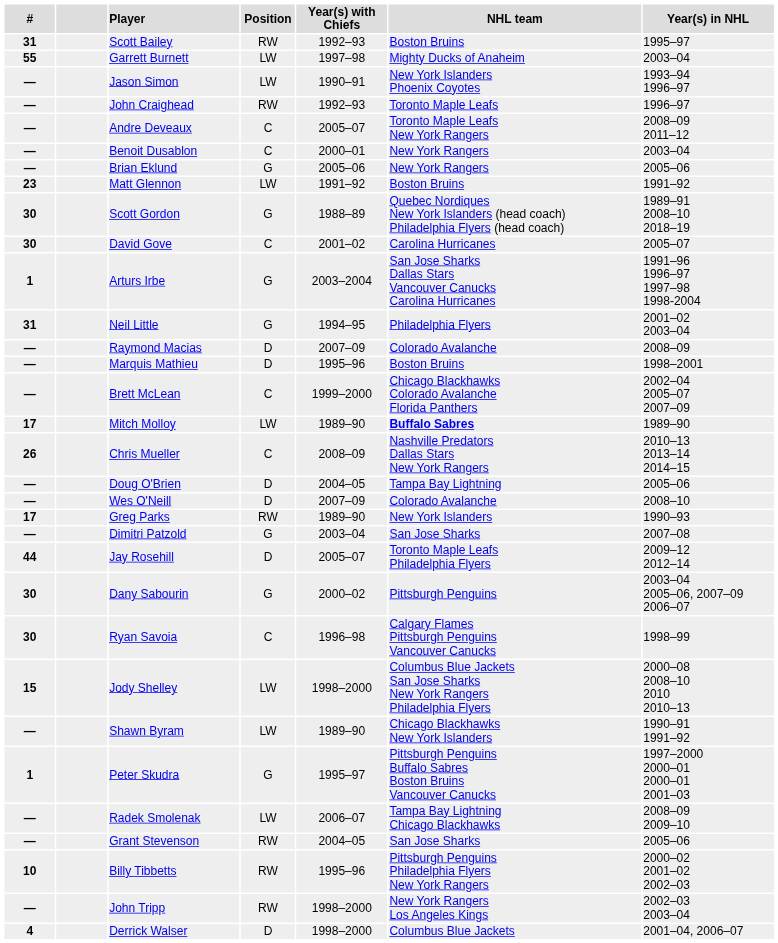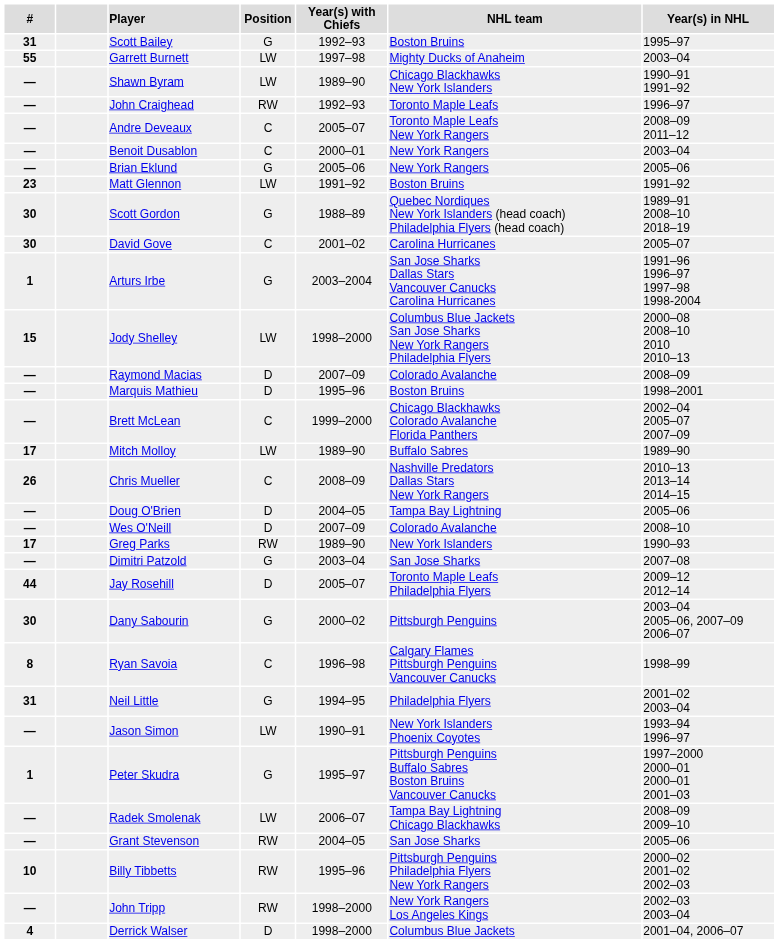Scott Bailey | Position: RW -> G
rows swapped: Shawn Byram <-> Jason Simon
rows swapped: Neil Little <-> Jody Shelley
Mitch Molloy | NHL team: bold -> normal
Ryan Savoia | #: 30 -> 8
